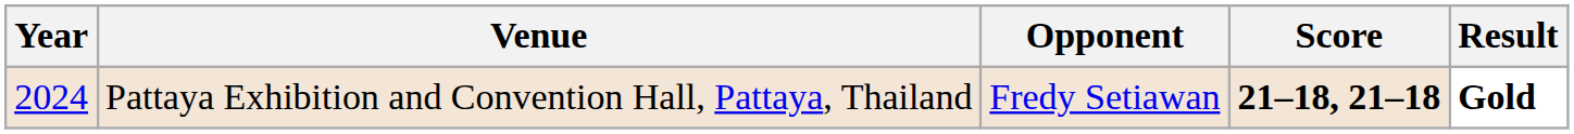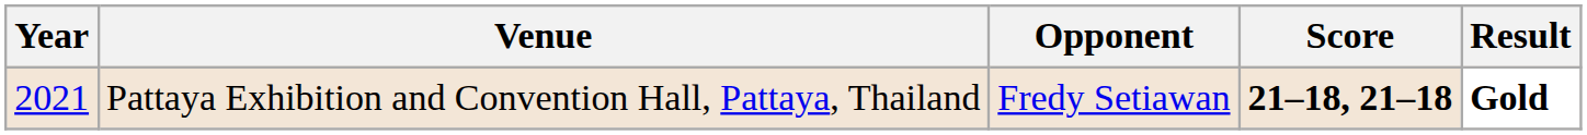Pattaya Exhibition and Convention Hall, Pattaya, Thailand | Year: 2024 -> 2021
